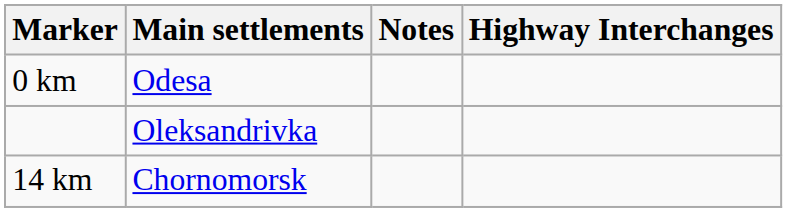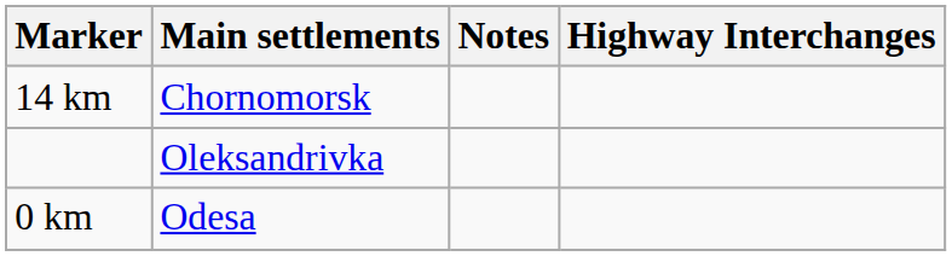rows swapped: 0 km <-> 14 km
